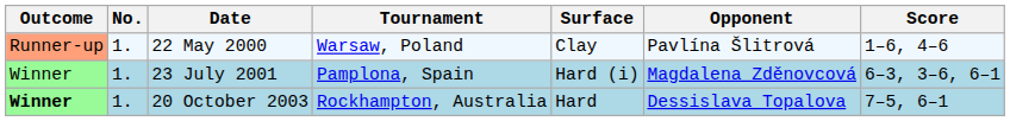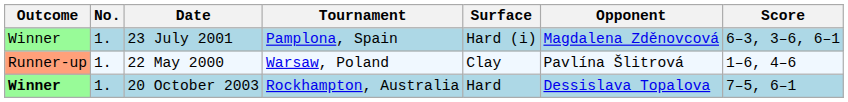rows swapped: 22 May 2000 <-> 23 July 2001
